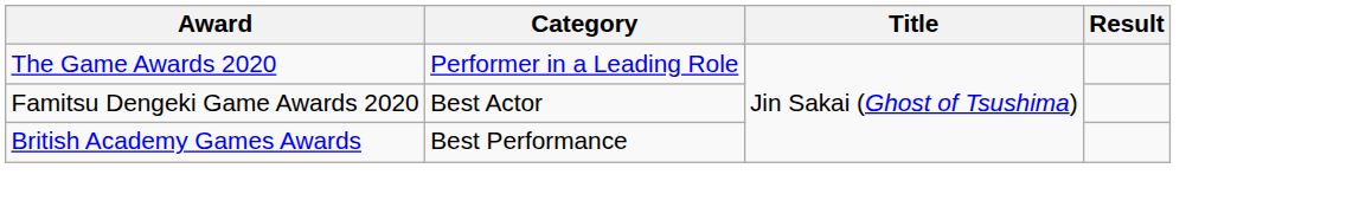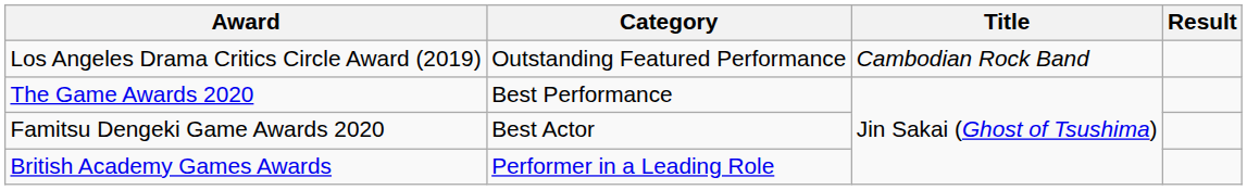+ row: Los Angeles Drama Critics Circle Award (2019) | Outstanding Featured Performance | Cambodian Rock Band
The Game Awards 2020 | Category: Performer in a Leading Role -> Best Performance
British Academy Games Awards | Category: Best Performance -> Performer in a Leading Role
